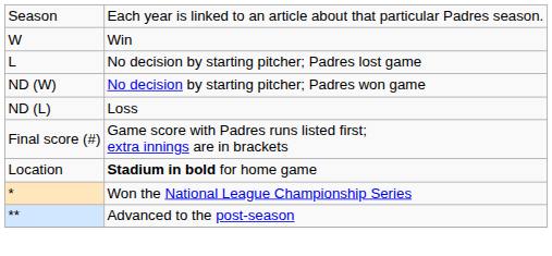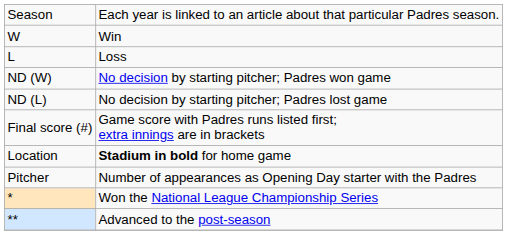L | column 2: No decision by starting pitcher; Padres lost game -> Loss
ND (L) | column 2: Loss -> No decision by starting pitcher; Padres lost game
+ row: Pitcher | Number of appearances as Opening Day starter with the Padres
